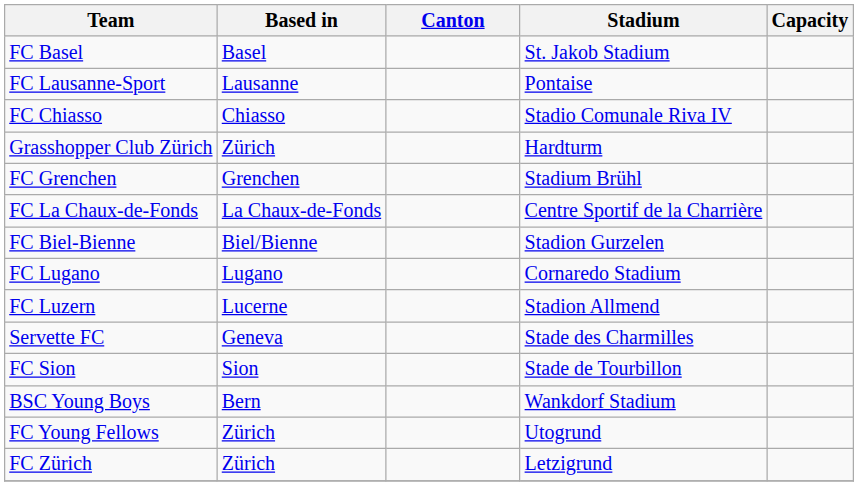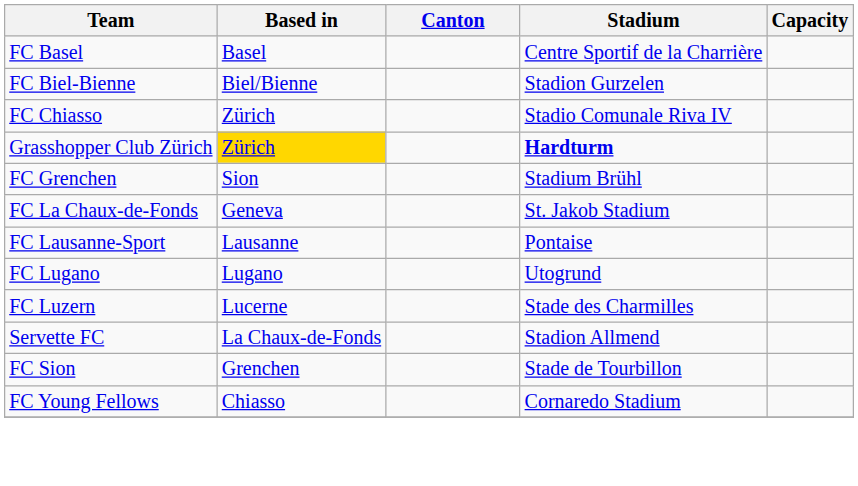FC Basel | Stadium: St. Jakob Stadium -> Centre Sportif de la Charrière
rows swapped: FC Biel-Bienne <-> FC Lausanne-Sport
FC Chiasso | Based in: Chiasso -> Zürich
Grasshopper Club Zürich | Based in: no background -> gold background
Grasshopper Club Zürich | Stadium: normal -> bold
FC Grenchen | Based in: Grenchen -> Sion
FC La Chaux-de-Fonds | Based in: La Chaux-de-Fonds -> Geneva
FC La Chaux-de-Fonds | Stadium: Centre Sportif de la Charrière -> St. Jakob Stadium
FC Lugano | Stadium: Cornaredo Stadium -> Utogrund
FC Luzern | Stadium: Stadion Allmend -> Stade des Charmilles
Servette FC | Based in: Geneva -> La Chaux-de-Fonds
Servette FC | Stadium: Stade des Charmilles -> Stadion Allmend
FC Sion | Based in: Sion -> Grenchen
- row: BSC Young Boys | Bern | Wankdorf Stadium
FC Young Fellows | Based in: Zürich -> Chiasso
FC Young Fellows | Stadium: Utogrund -> Cornaredo Stadium
- row: FC Zürich | Zürich | Letzigrund
